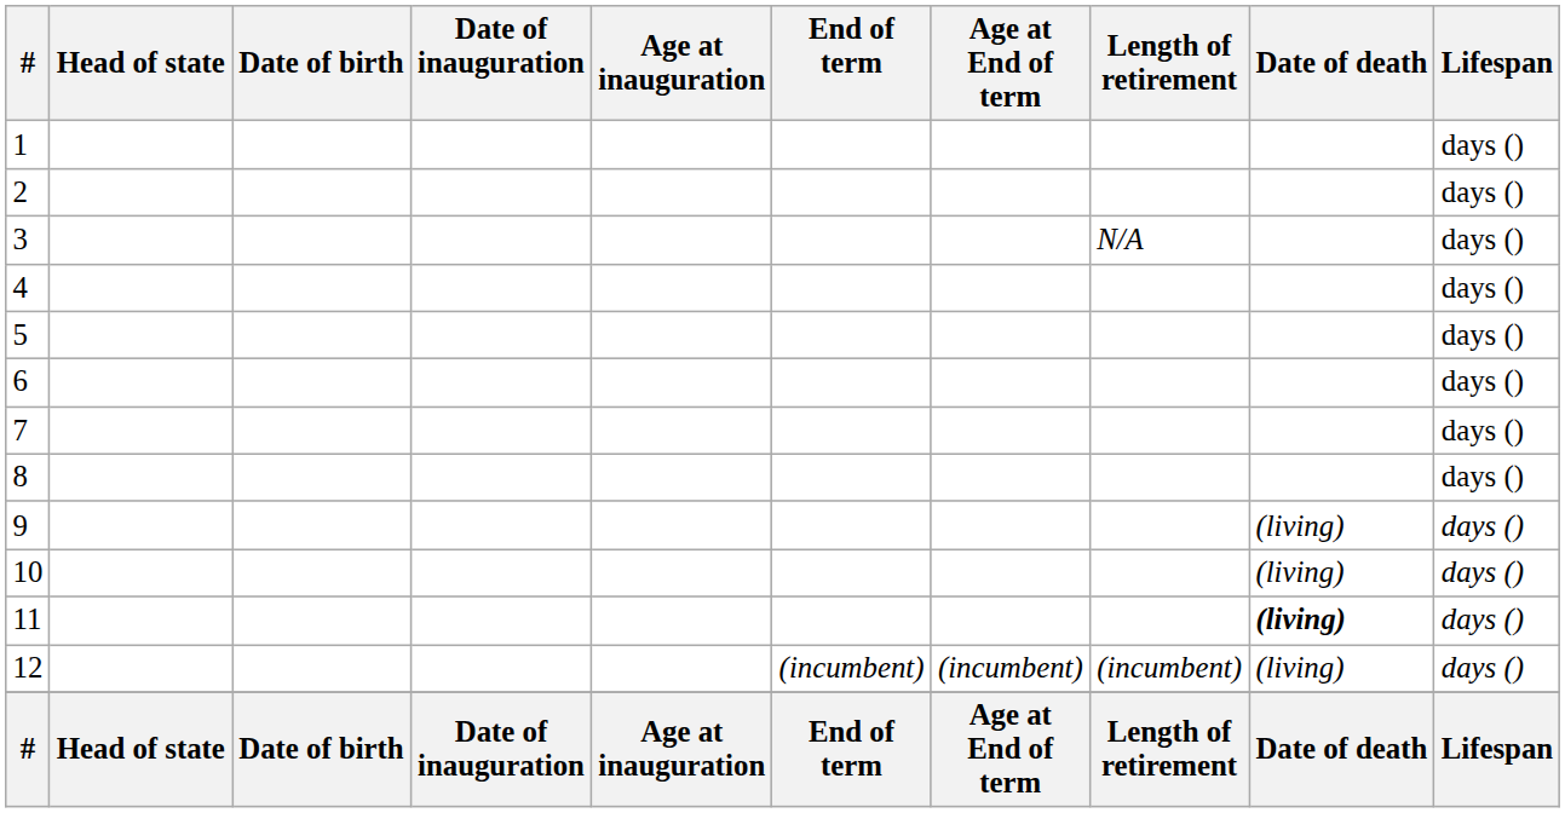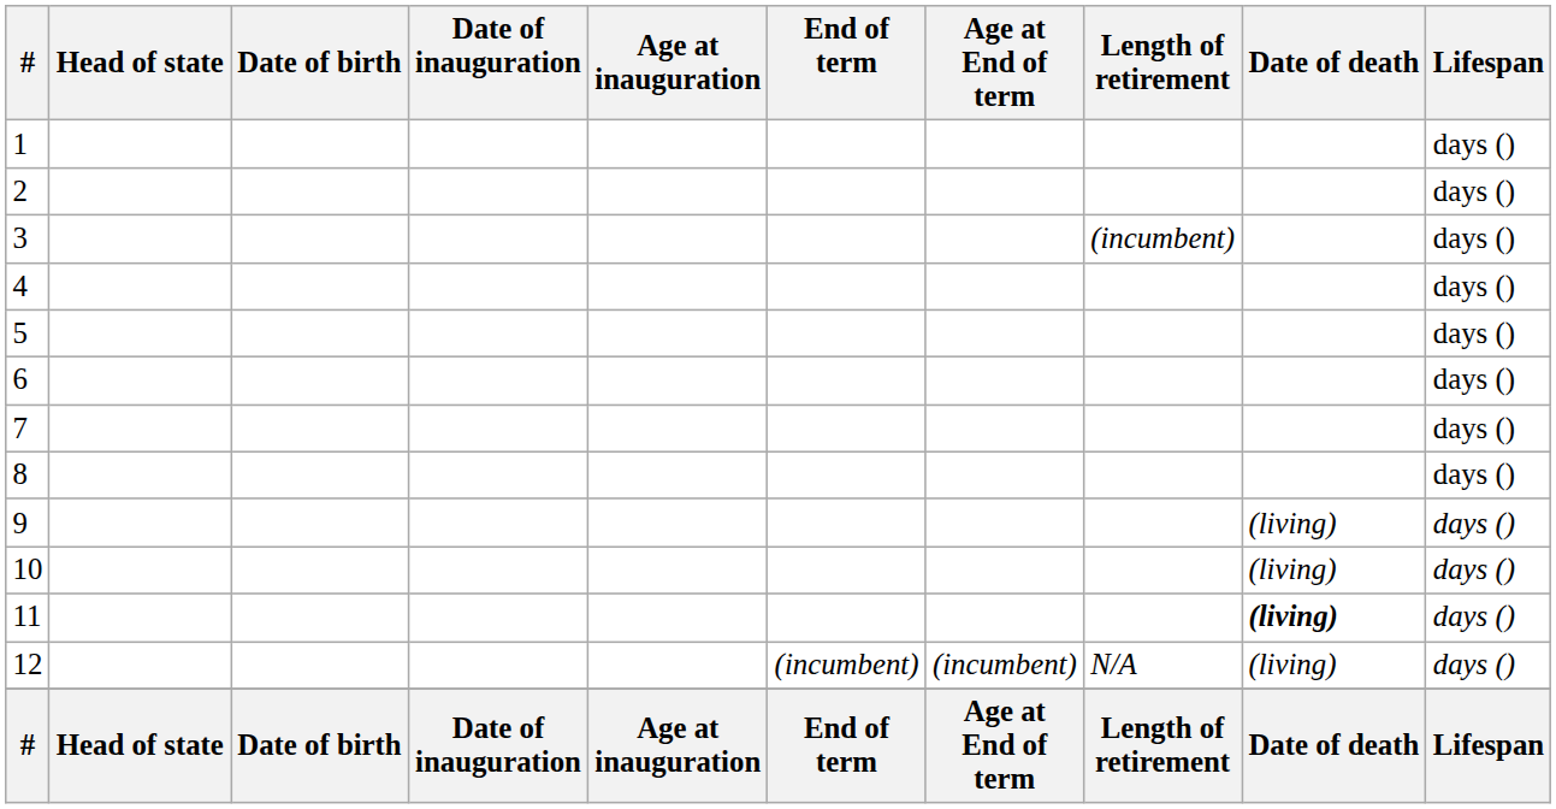3 | Length of retirement: N/A -> (incumbent)
12 | Length of retirement: (incumbent) -> N/A
